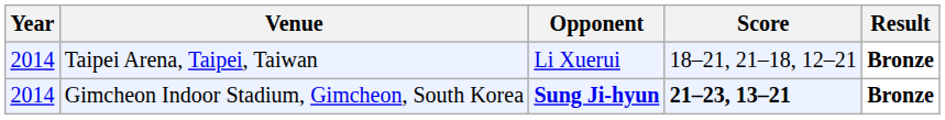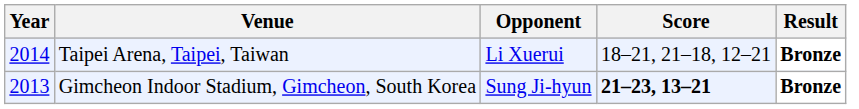Gimcheon Indoor Stadium, Gimcheon, South Korea | Year: 2014 -> 2013
Gimcheon Indoor Stadium, Gimcheon, South Korea | Opponent: bold -> normal
